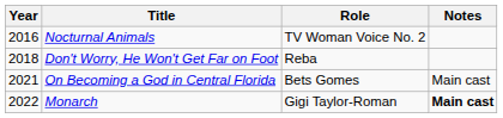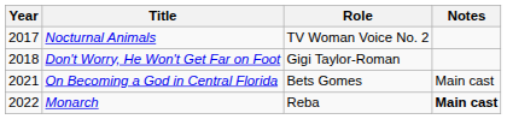Nocturnal Animals | Year: 2016 -> 2017
Don't Worry, He Won't Get Far on Foot | Role: Reba -> Gigi Taylor-Roman
Monarch | Role: Gigi Taylor-Roman -> Reba
